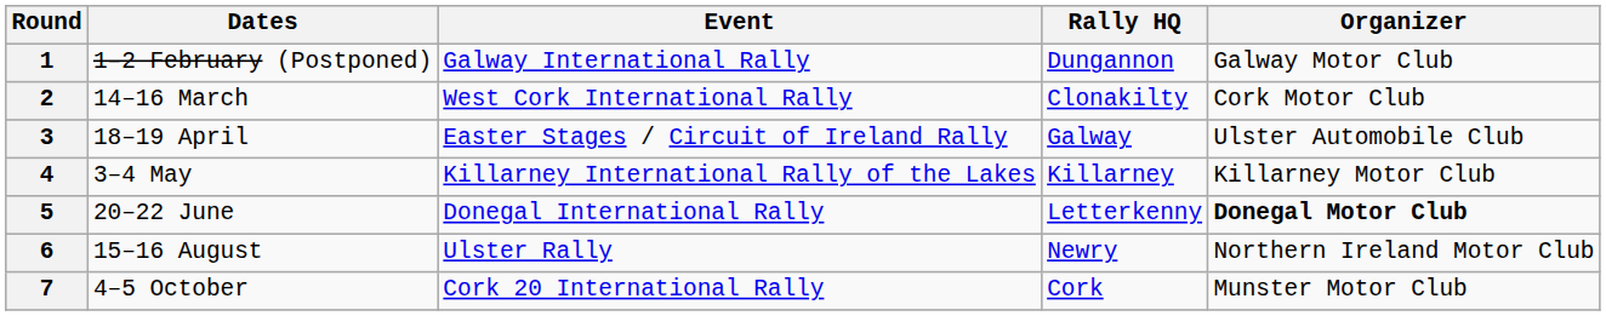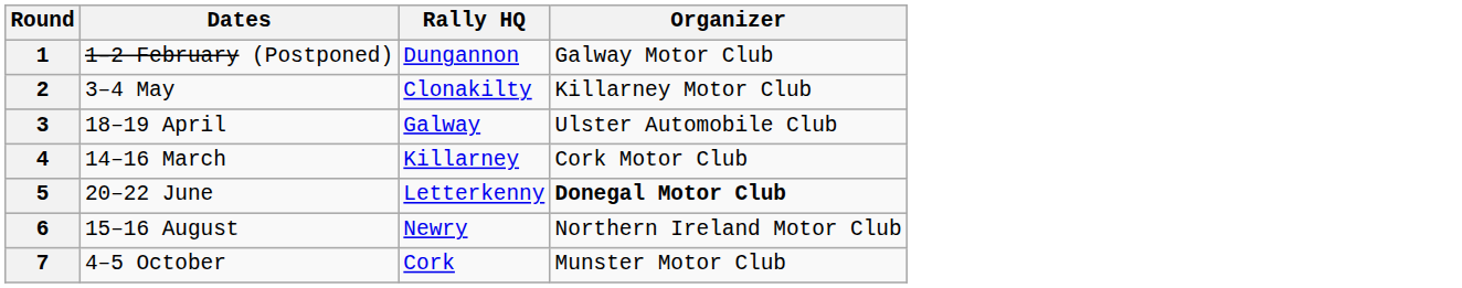- column: Event | Galway International Rally | West Cork International Rally | Easter Stages / Circuit of Ireland Rally | Killarney International Rally of the Lakes | Donegal International Rally | Ulster Rally | Cork 20 International Rally
2 | Dates: 14–16 March -> 3–4 May
2 | Organizer: Cork Motor Club -> Killarney Motor Club
4 | Dates: 3–4 May -> 14–16 March
4 | Organizer: Killarney Motor Club -> Cork Motor Club
